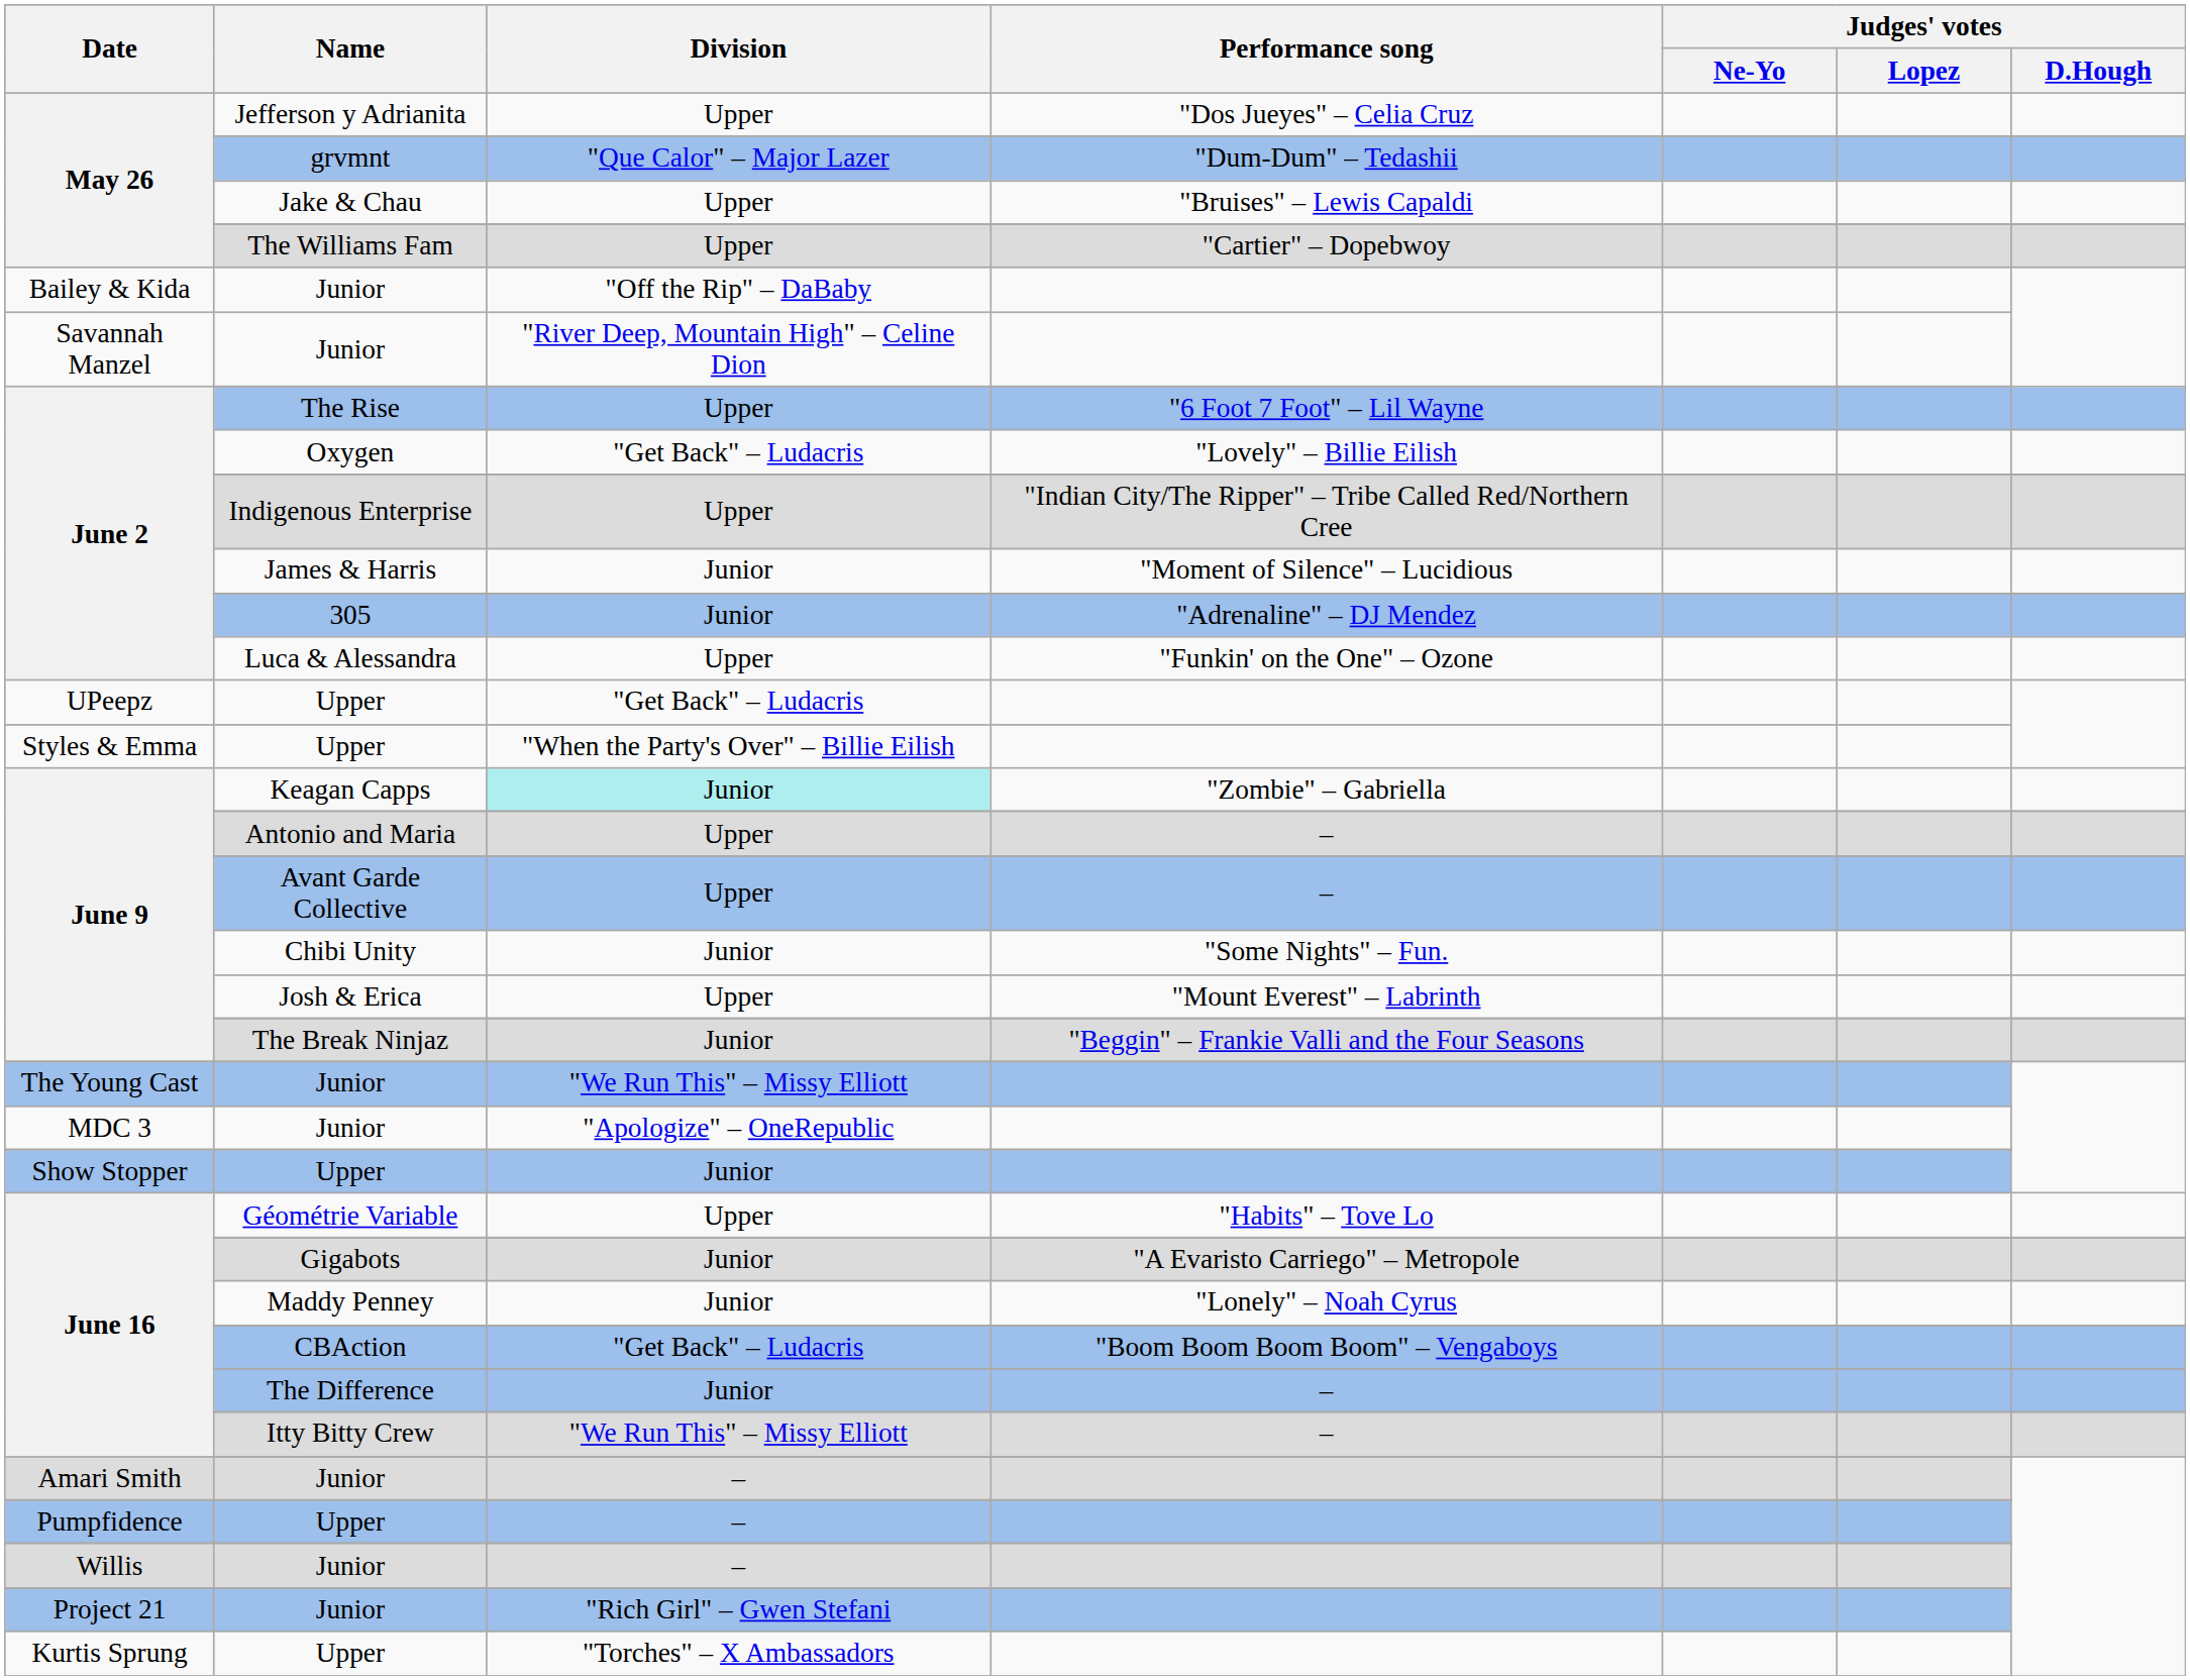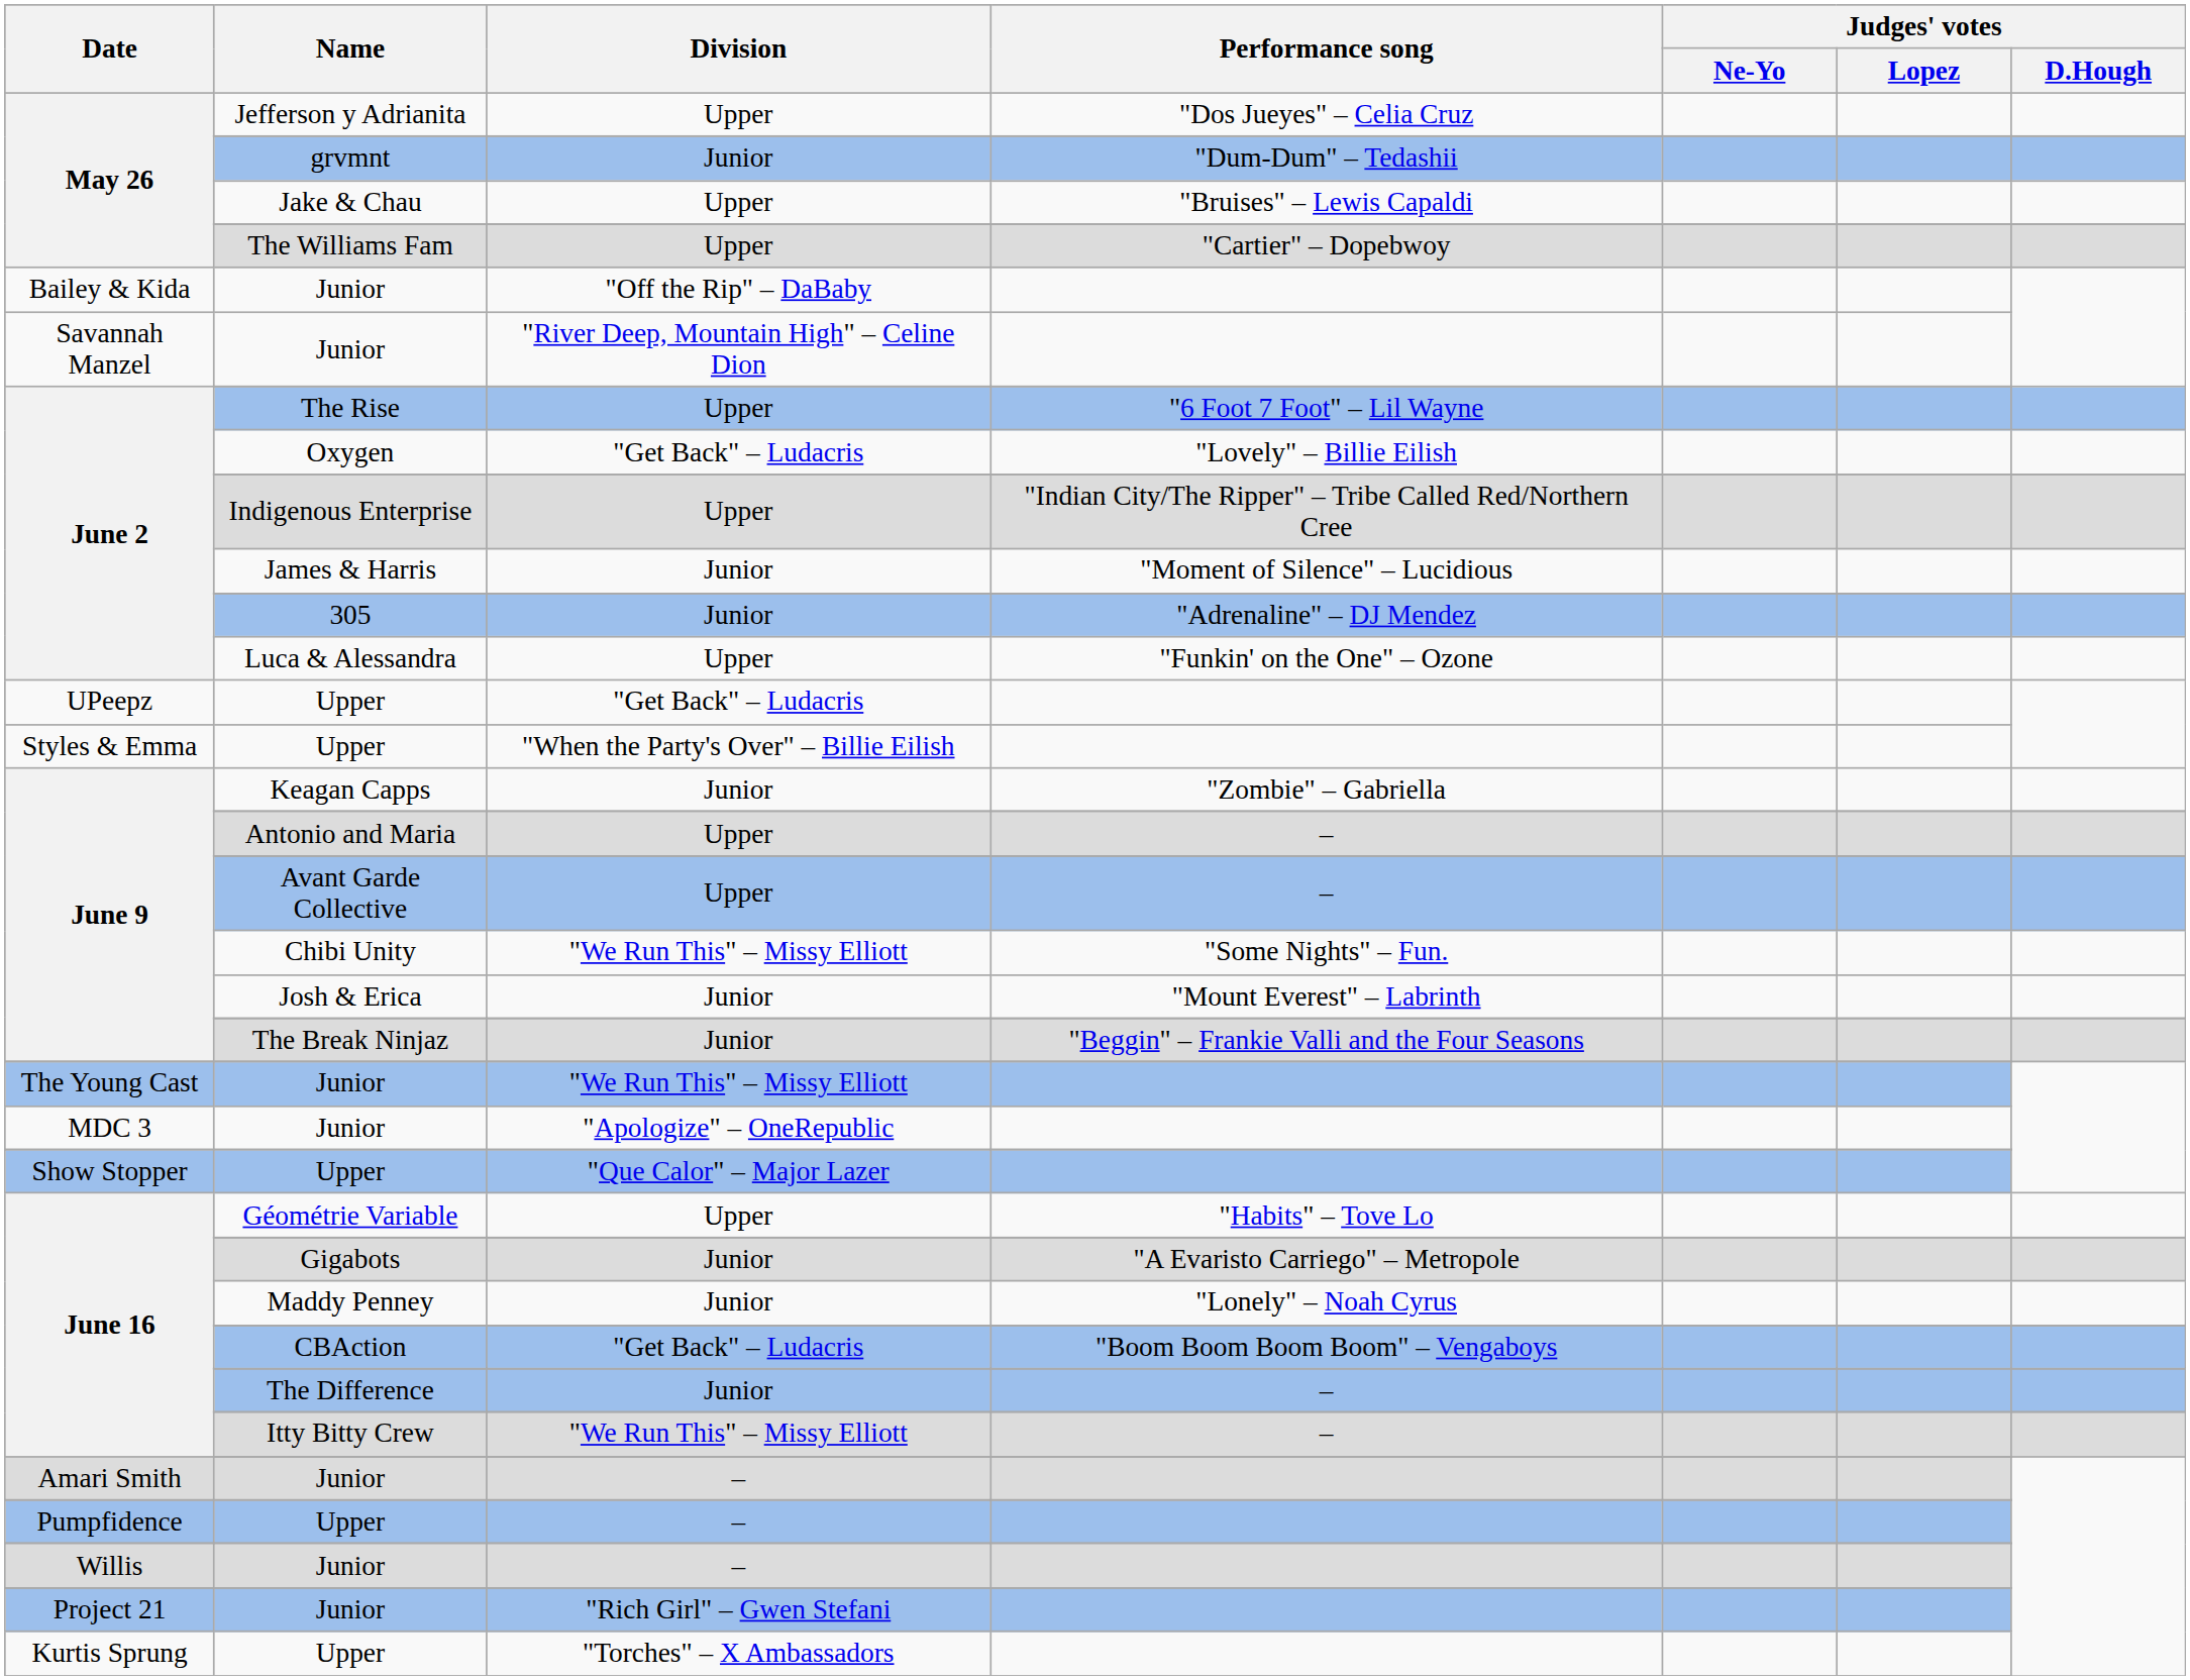grvmnt | Division: "Que Calor" – Major Lazer -> Junior
Keagan Capps | Division: paleturquoise background -> no background
Chibi Unity | Division: Junior -> "We Run This" – Missy Elliott
Josh & Erica | Division: Upper -> Junior
Show Stopper / Upper | Division: Junior -> "Que Calor" – Major Lazer
